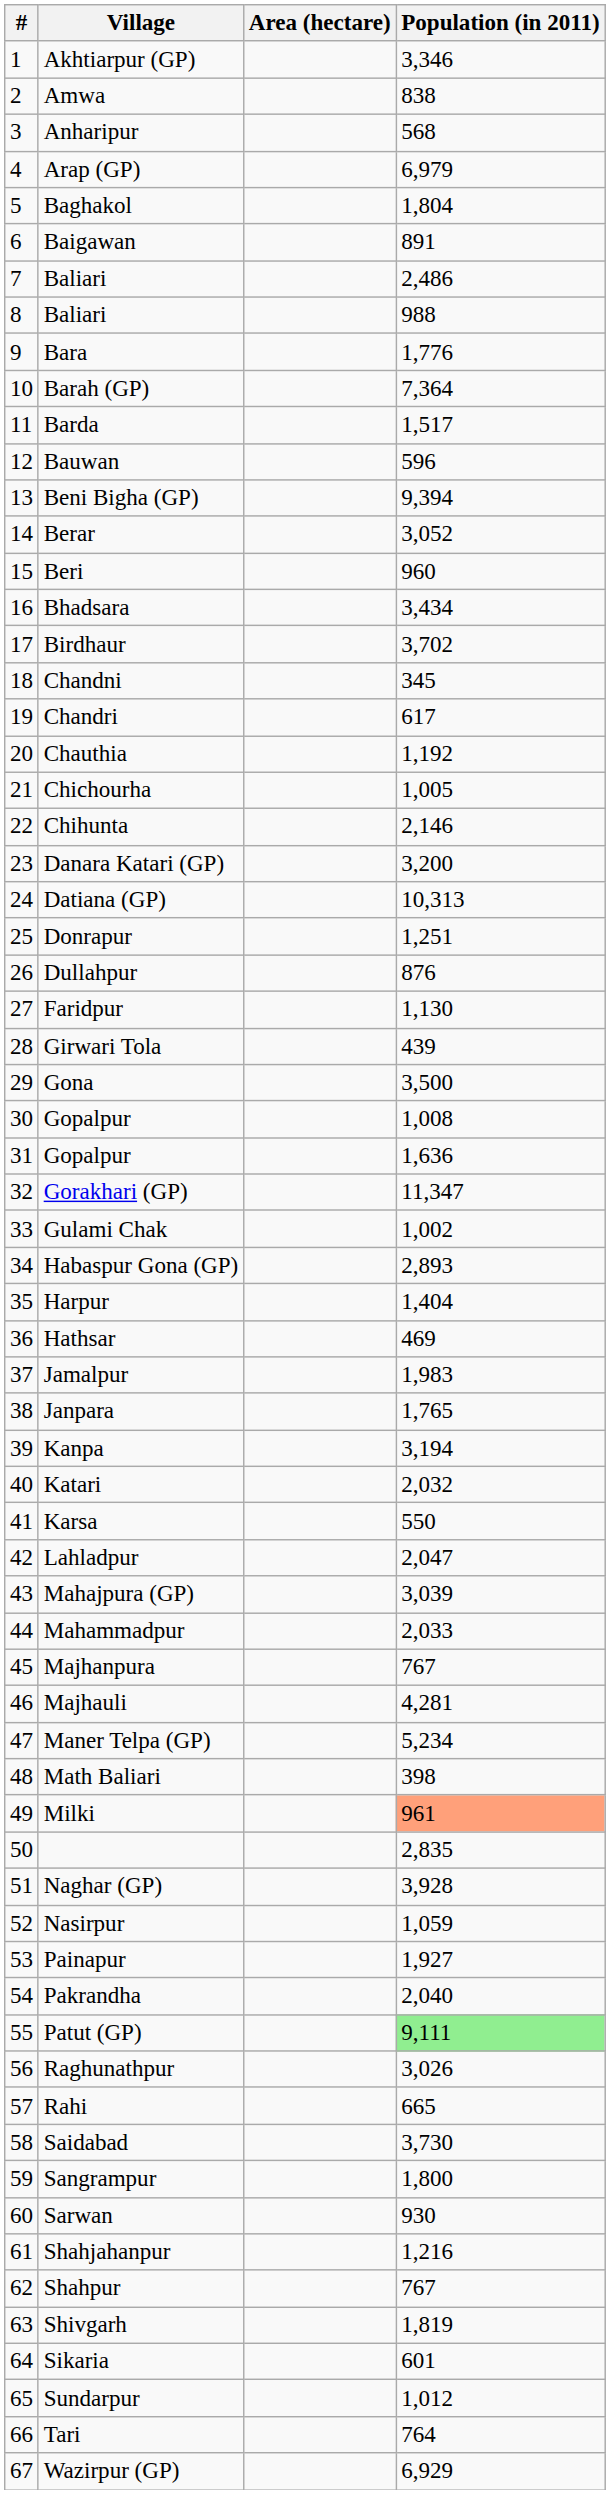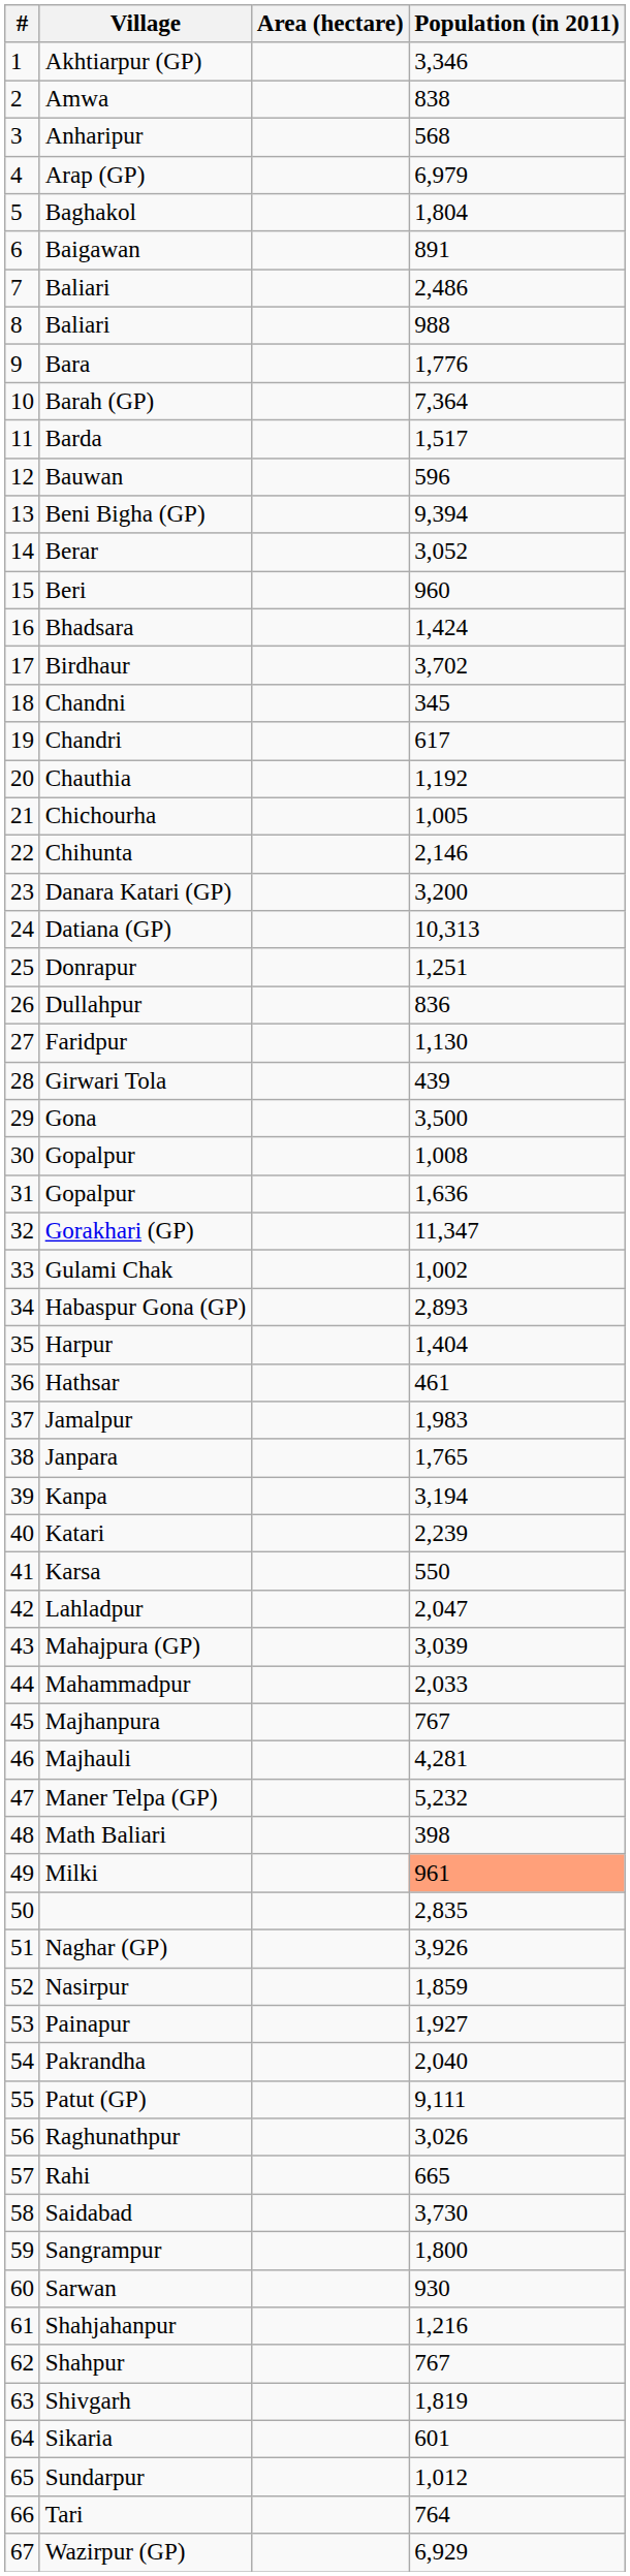Bhadsara | Population (in 2011): 3,434 -> 1,424
Dullahpur | Population (in 2011): 876 -> 836
Hathsar | Population (in 2011): 469 -> 461
Katari | Population (in 2011): 2,032 -> 2,239
Maner Telpa (GP) | Population (in 2011): 5,234 -> 5,232
Naghar (GP) | Population (in 2011): 3,928 -> 3,926
Nasirpur | Population (in 2011): 1,059 -> 1,859
Patut (GP) | Population (in 2011): lightgreen background -> no background
